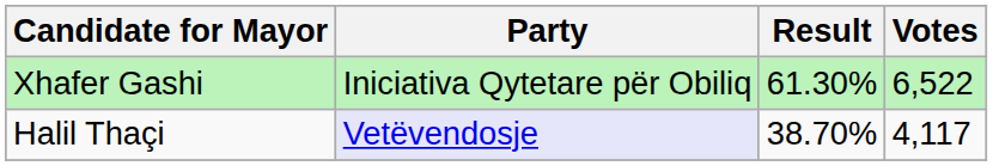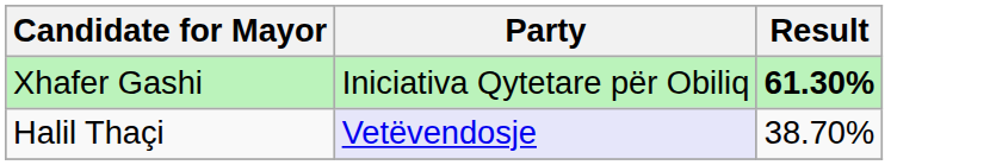- column: Votes | 6,522 | 4,117
Xhafer Gashi | Result: normal -> bold
